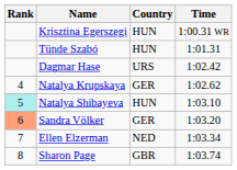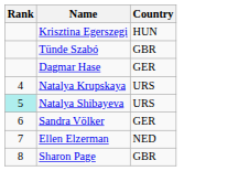- column: Time | 1:00.31 WR | 1:01.31 | 1:02.42 | 1:02.62 | 1:03.10 | 1:03.20 | 1:03.34 | 1:03.74
Tünde Szabó | Country: HUN -> GBR
Dagmar Hase | Country: URS -> GER
Natalya Krupskaya | Country: GER -> URS
Natalya Shibayeva | Country: HUN -> URS
Sandra Völker | Rank: lightsalmon background -> no background
